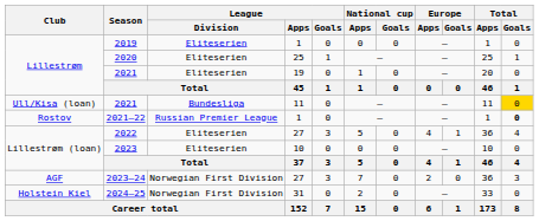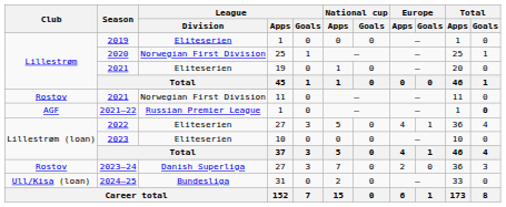2020 | League / Division: Eliteserien -> Norwegian First Division
2021 / 11 | Club: Ull/Kisa (loan) -> Rostov
2021 / 11 | League / Division: Bundesliga -> Norwegian First Division
2021 / 11 | Total / Goals: gold background -> no background
2021–22 | Club: Rostov -> AGF
2023–24 | Club: AGF -> Rostov
2023–24 | League / Division: Norwegian First Division -> Danish Superliga
2024–25 | Club: Holstein Kiel -> Ull/Kisa (loan)
2024–25 | League / Division: Norwegian First Division -> Bundesliga
